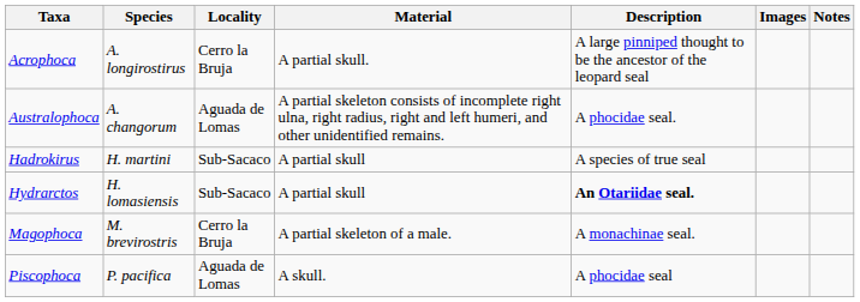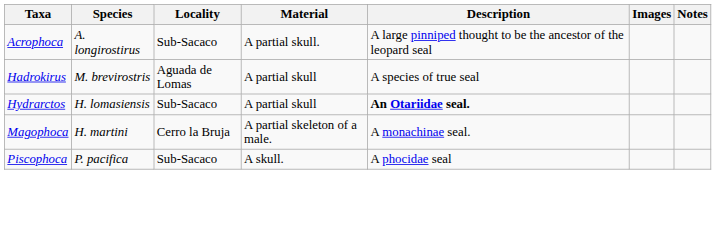Acrophoca | Locality: Cerro la Bruja -> Sub-Sacaco
- row: Australophoca | A. changorum | Aguada de Lomas | A partial skeleton consists of incomplete right ulna, right radius, right and left humeri, and other unidentified remains. | A phocidae seal.
Hadrokirus | Species: H. martini -> M. brevirostris
Hadrokirus | Locality: Sub-Sacaco -> Aguada de Lomas
Magophoca | Species: M. brevirostris -> H. martini
Piscophoca | Locality: Aguada de Lomas -> Sub-Sacaco
